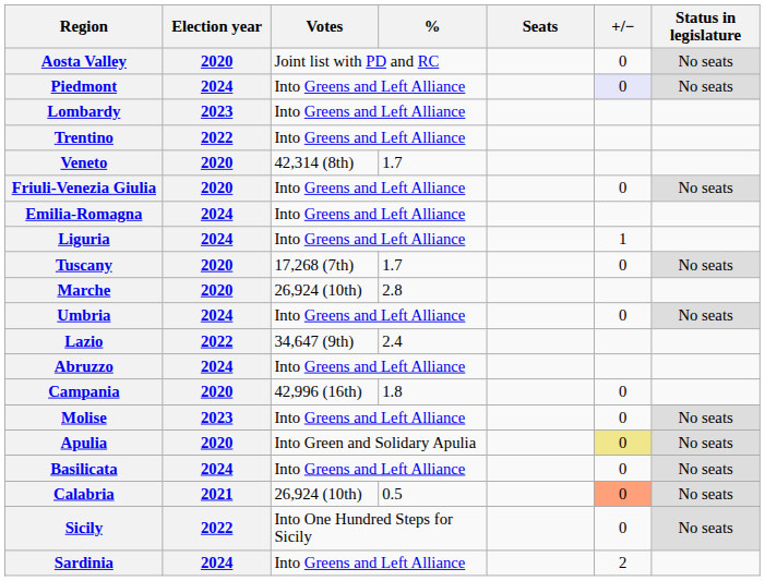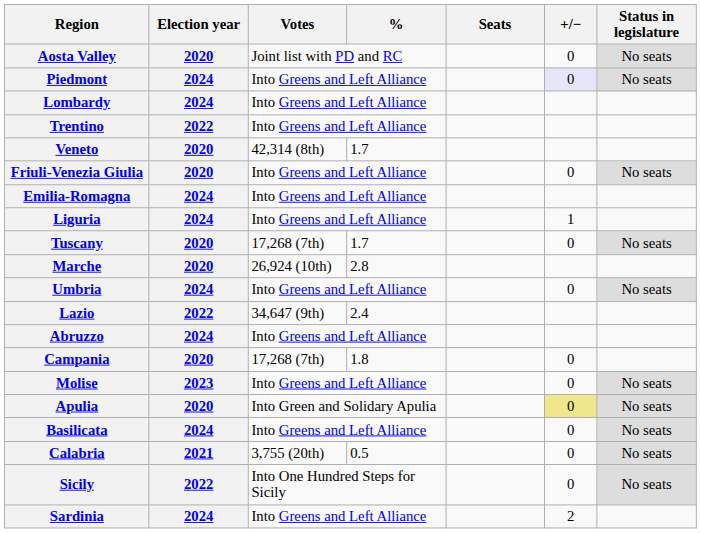Lombardy | Election year: 2023 -> 2024
Campania | Votes: 42,996 (16th) -> 17,268 (7th)
Calabria | Votes: 26,924 (10th) -> 3,755 (20th)
Calabria | +/−: lightsalmon background -> no background
